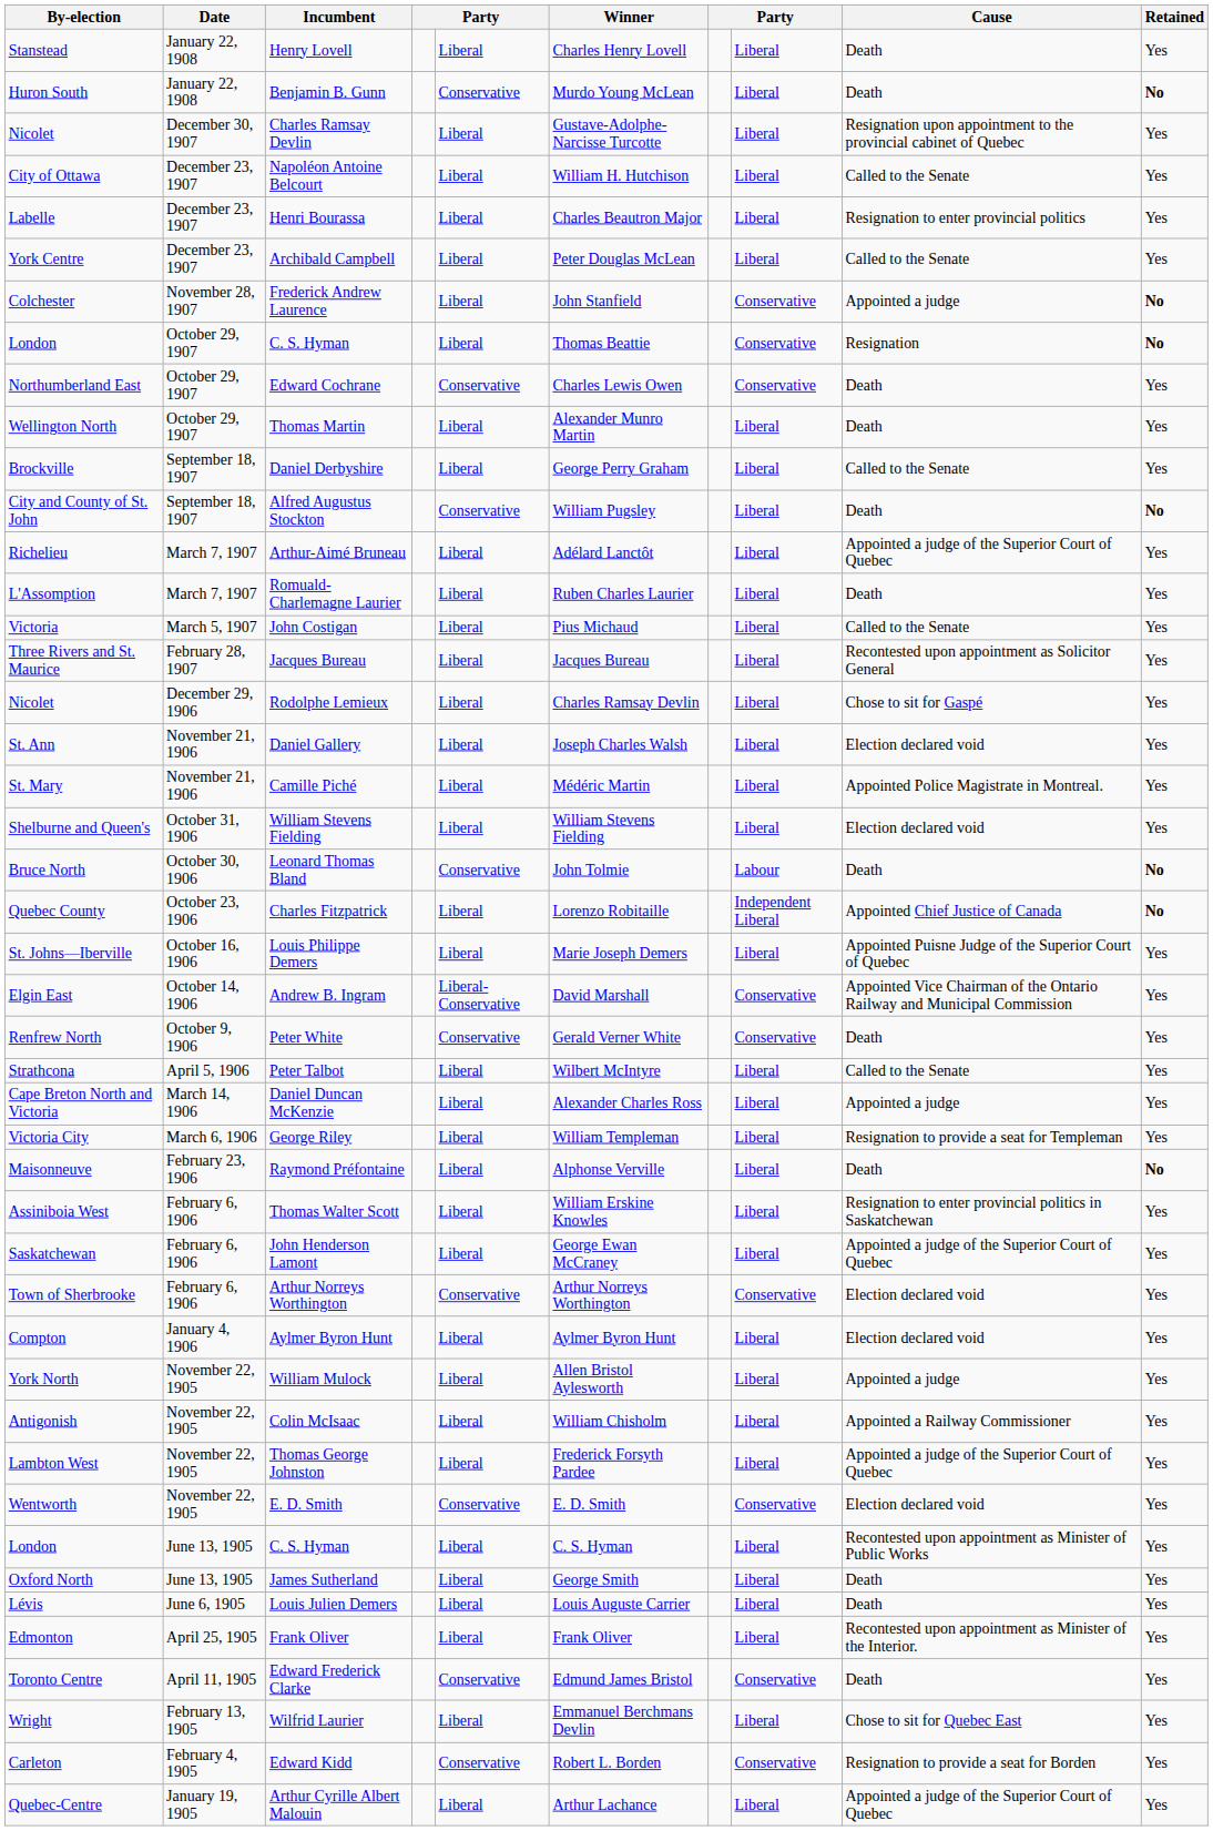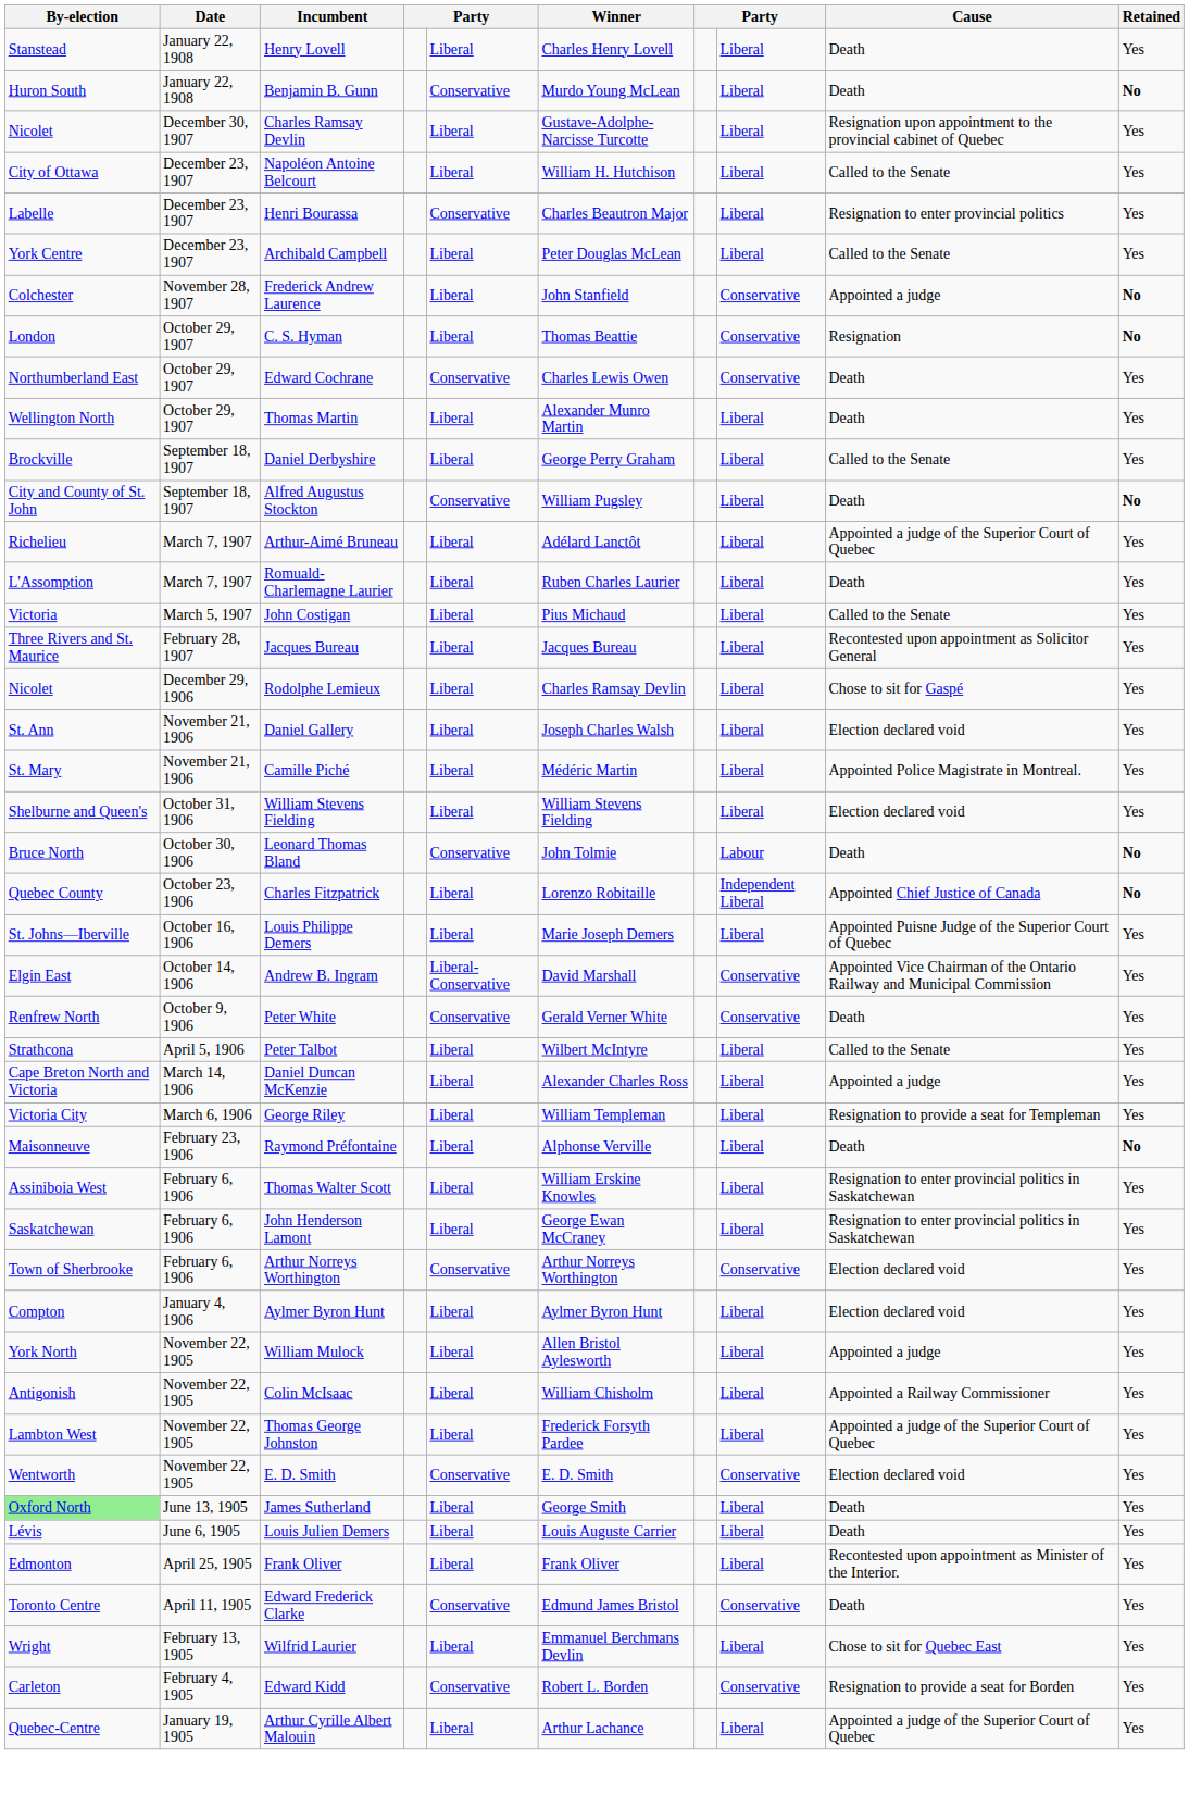Henri Bourassa | column 5: Liberal -> Conservative
John Henderson Lamont | Cause: Appointed a judge of the Superior Court of Quebec -> Resignation to enter provincial politics in Saskatchewan
- row: London | June 13, 1905 | C. S. Hyman | Liberal | C. S. Hyman | Liberal | Recontested upon appointment as Minister of Public Works | Yes
James Sutherland | By-election: no background -> lightgreen background
